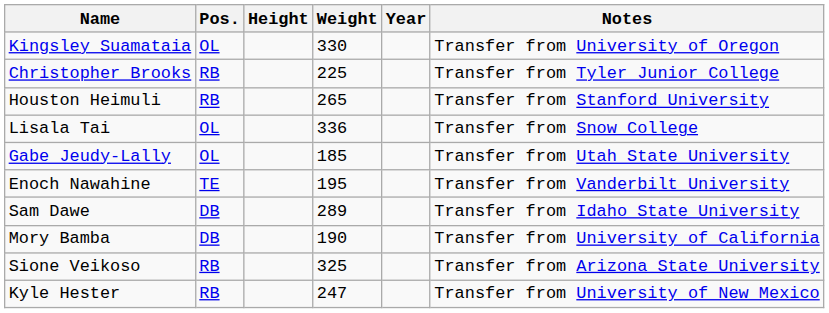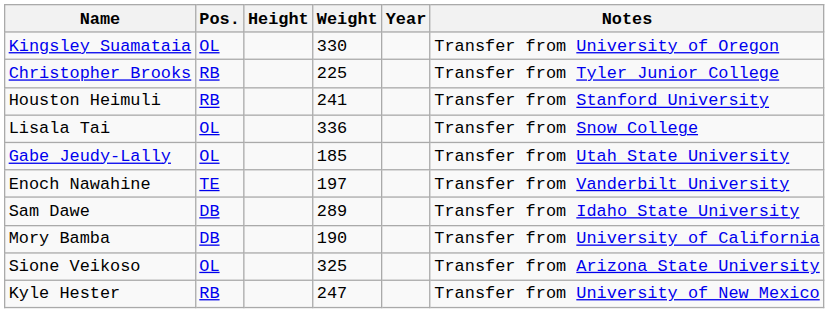Houston Heimuli | Weight: 265 -> 241
Enoch Nawahine | Weight: 195 -> 197
Sione Veikoso | Pos.: RB -> OL
